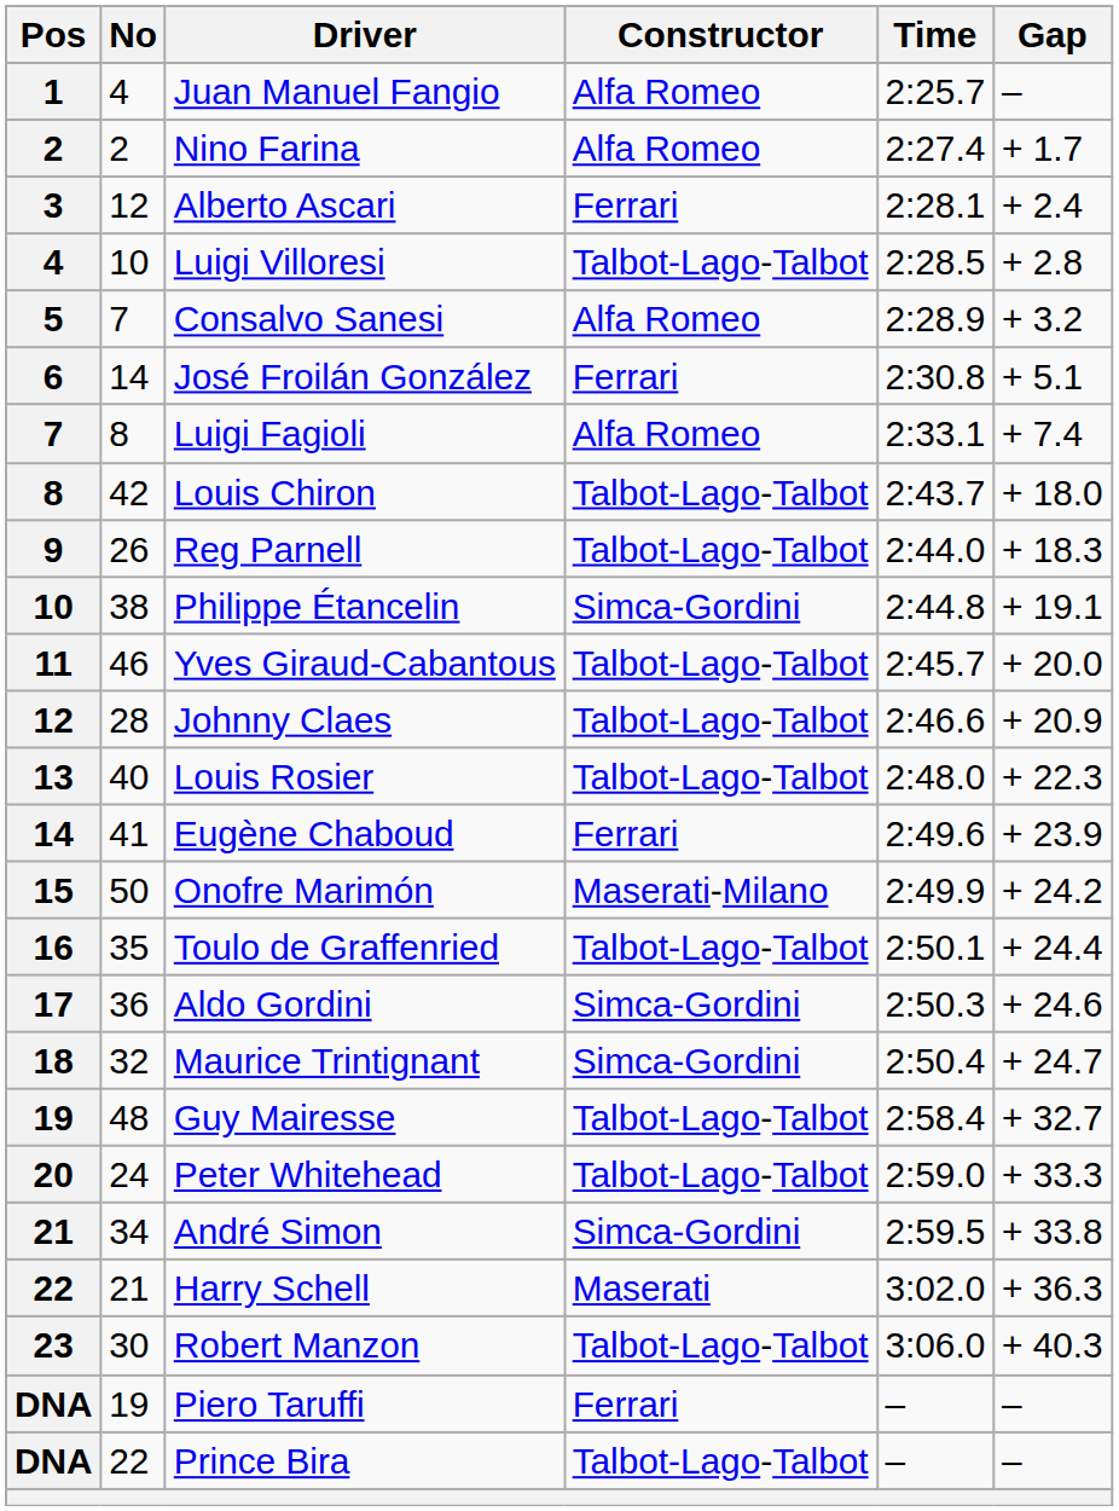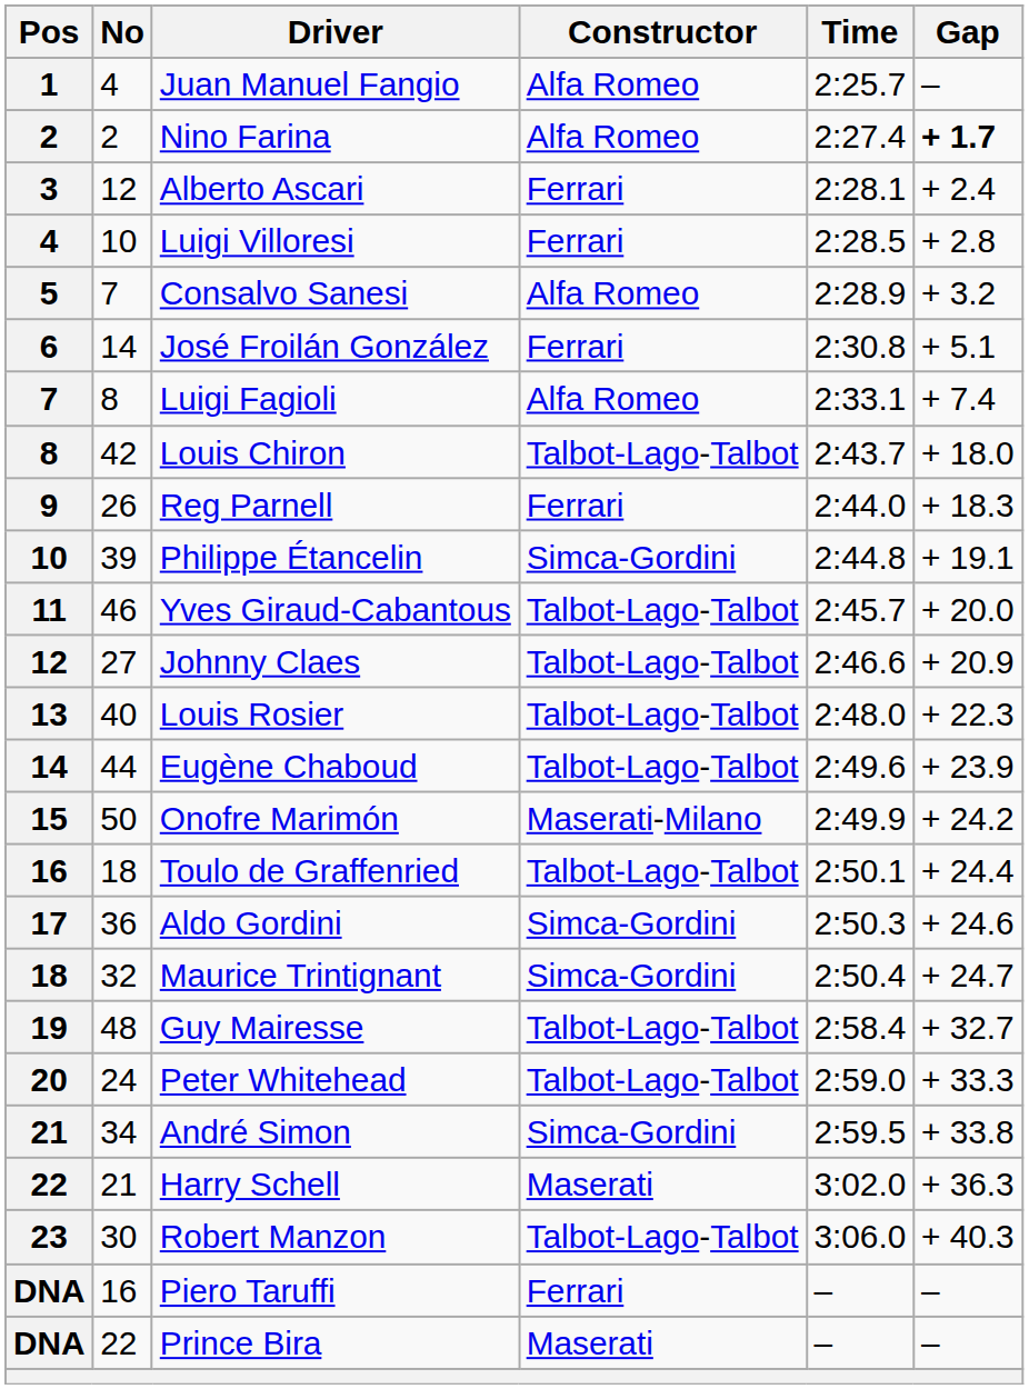Nino Farina | Gap: normal -> bold
Luigi Villoresi | Constructor: Talbot-Lago-Talbot -> Ferrari
Reg Parnell | Constructor: Talbot-Lago-Talbot -> Ferrari
Philippe Étancelin | No: 38 -> 39
Johnny Claes | No: 28 -> 27
Eugène Chaboud | No: 41 -> 44
Eugène Chaboud | Constructor: Ferrari -> Talbot-Lago-Talbot
Toulo de Graffenried | No: 35 -> 18
Piero Taruffi | No: 19 -> 16
Prince Bira | Constructor: Talbot-Lago-Talbot -> Maserati
